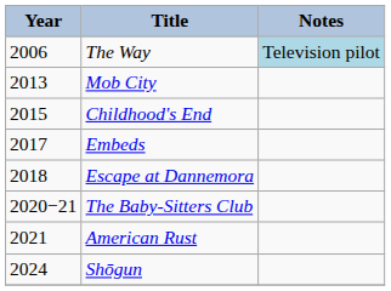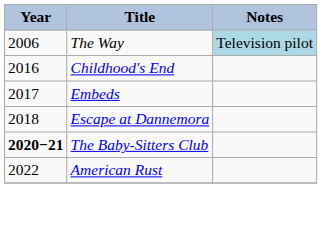- row: 2013 | Mob City
Childhood's End | Year: 2015 -> 2016
The Baby-Sitters Club | Year: normal -> bold
American Rust | Year: 2021 -> 2022
- row: 2024 | Shōgun
